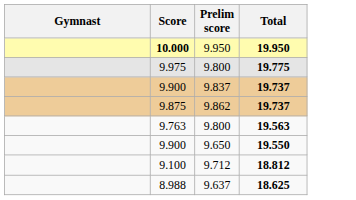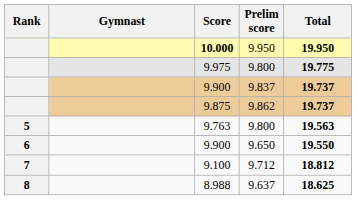+ column: Rank | 5 | 6 | 7 | 8
